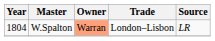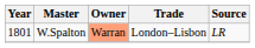W.Spalton | Year: 1804 -> 1801
